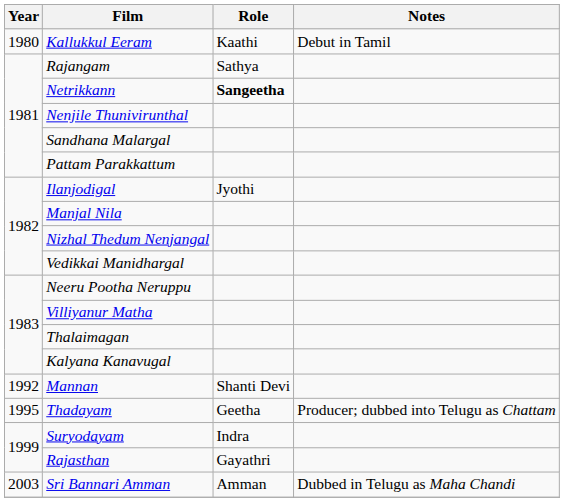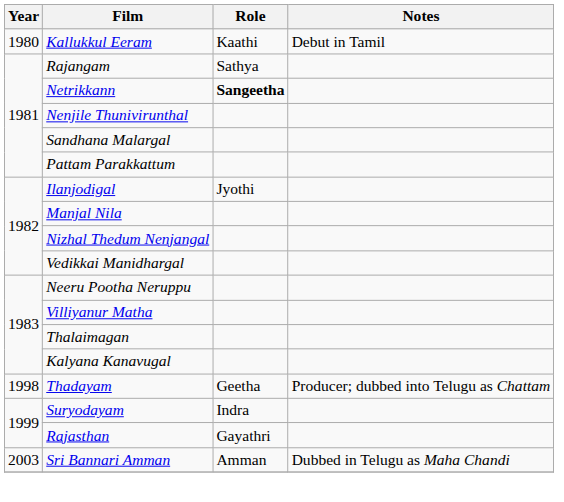- row: 1992 | Mannan | Shanti Devi
Thadayam | Year: 1995 -> 1998
